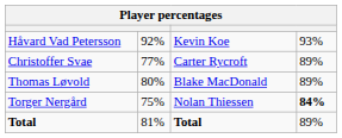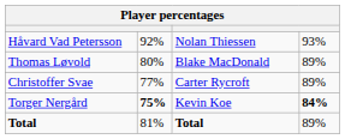Håvard Vad Petersson | column 3: Kevin Koe -> Nolan Thiessen
rows swapped: Christoffer Svae <-> Thomas Løvold
Torger Nergård | column 2: normal -> bold
Torger Nergård | column 3: Nolan Thiessen -> Kevin Koe
